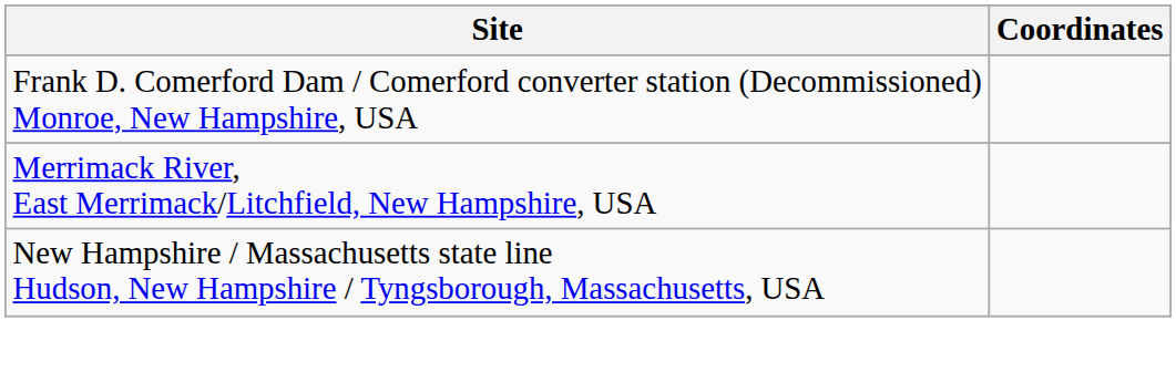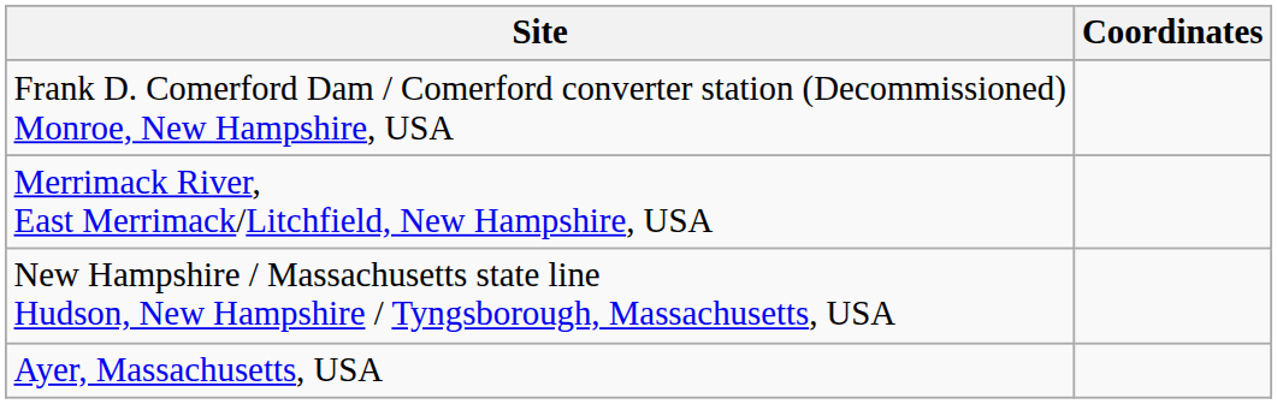+ row: Ayer, Massachusetts, USA
